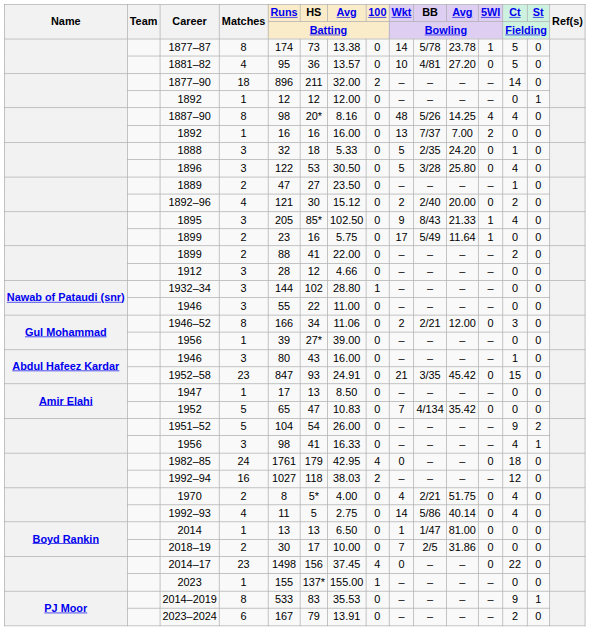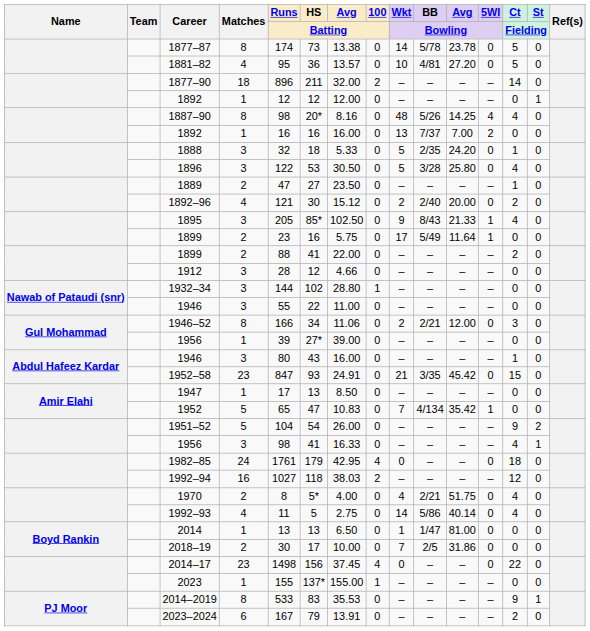1877–87 | 5WI / Bowling: 1 -> 0
1952 | 5WI / Bowling: 0 -> 1
